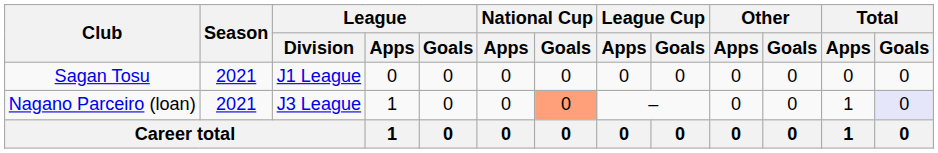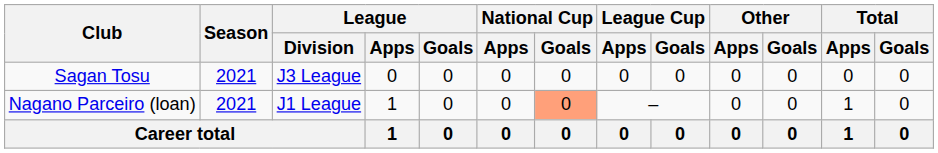Sagan Tosu | League / Division: J1 League -> J3 League
Nagano Parceiro (loan) | League / Division: J3 League -> J1 League
Nagano Parceiro (loan) | Total / Goals: lavender background -> no background
